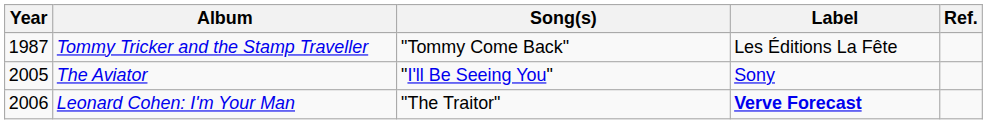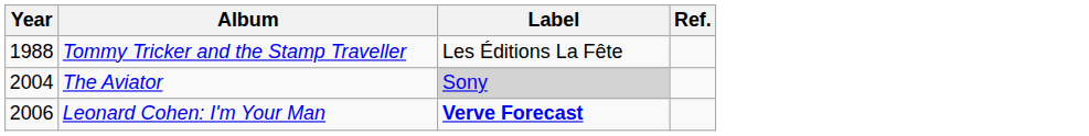- column: Song(s) | "Tommy Come Back" | "I'll Be Seeing You" | "The Traitor"
Tommy Tricker and the Stamp Traveller | Year: 1987 -> 1988
The Aviator | Year: 2005 -> 2004
The Aviator | Label: no background -> lightgrey background
